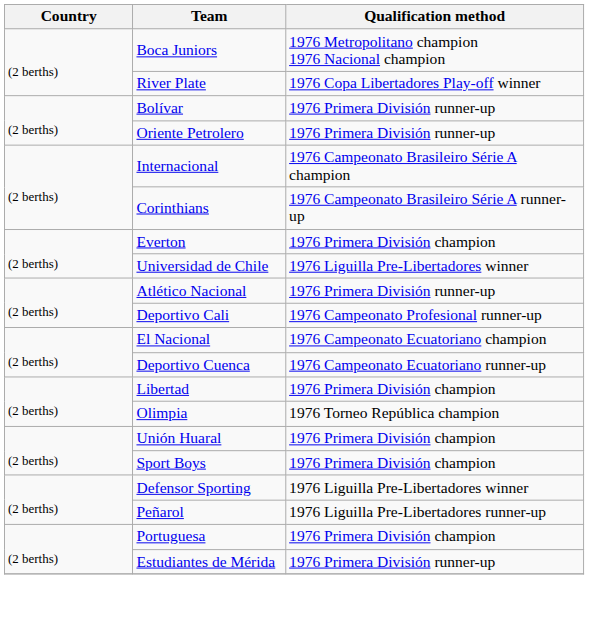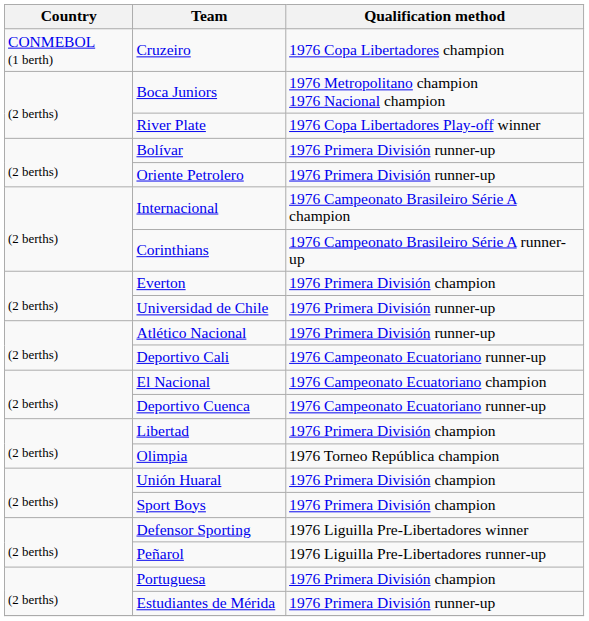+ row: CONMEBOL (1 berth) | Cruzeiro | 1976 Copa Libertadores champion
Universidad de Chile | Qualification method: 1976 Liguilla Pre-Libertadores winner -> 1976 Primera División runner-up
Deportivo Cali | Qualification method: 1976 Campeonato Profesional runner-up -> 1976 Campeonato Ecuatoriano runner-up
